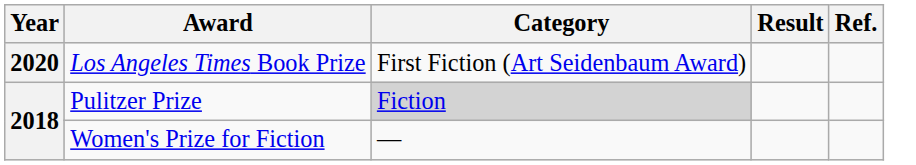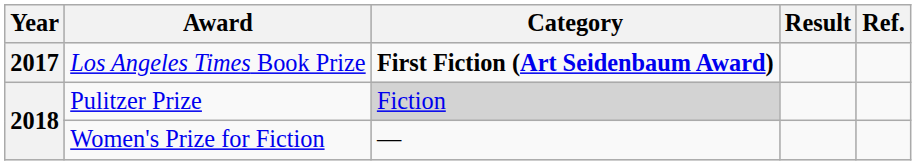Los Angeles Times Book Prize | Year: 2020 -> 2017
Los Angeles Times Book Prize | Category: normal -> bold
